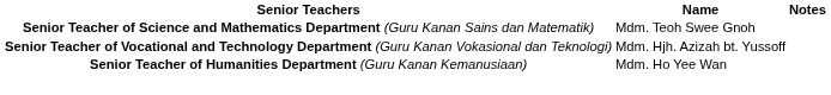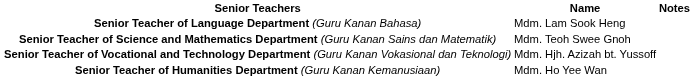+ row: Senior Teacher of Language Department (Guru Kanan Bahasa) | Mdm. Lam Sook Heng
